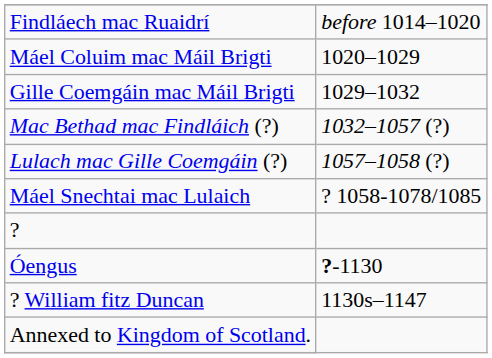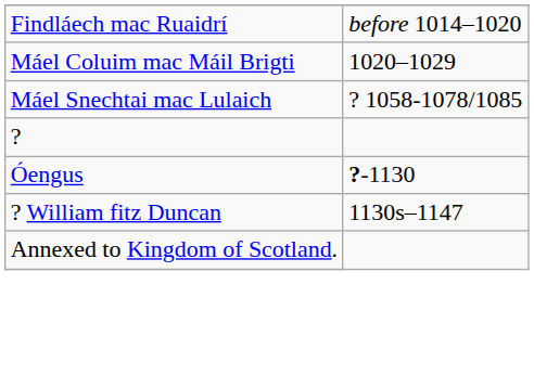- row: Gille Coemgáin mac Máil Brigti | 1029–1032
- row: Mac Bethad mac Findláich (?) | 1032–1057 (?)
- row: Lulach mac Gille Coemgáin (?) | 1057–1058 (?)
